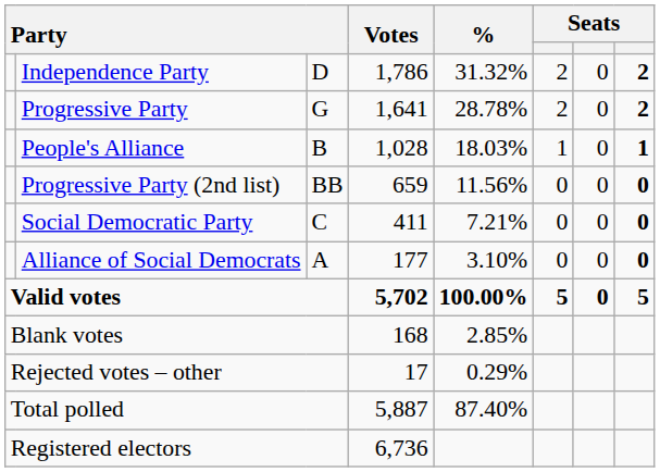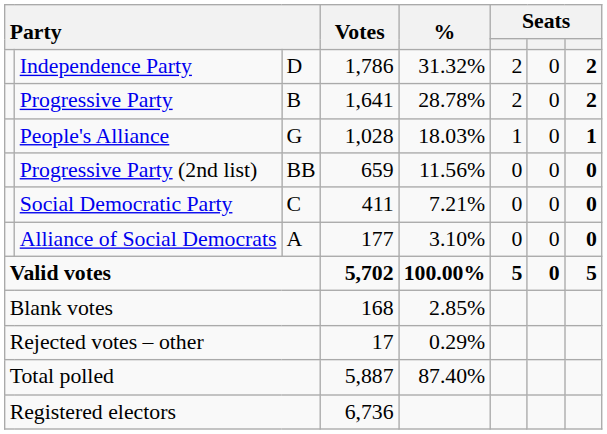Progressive Party | column 3: G -> B
People's Alliance | column 3: B -> G
